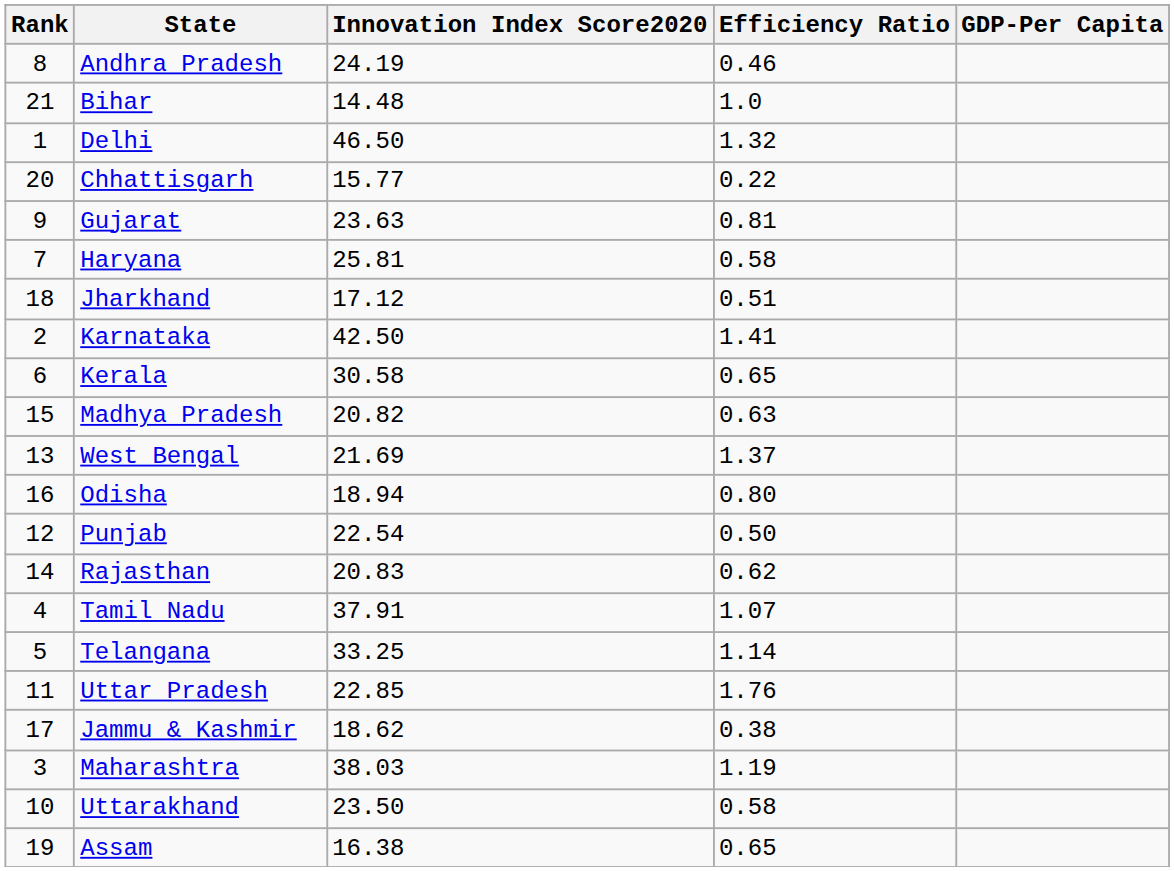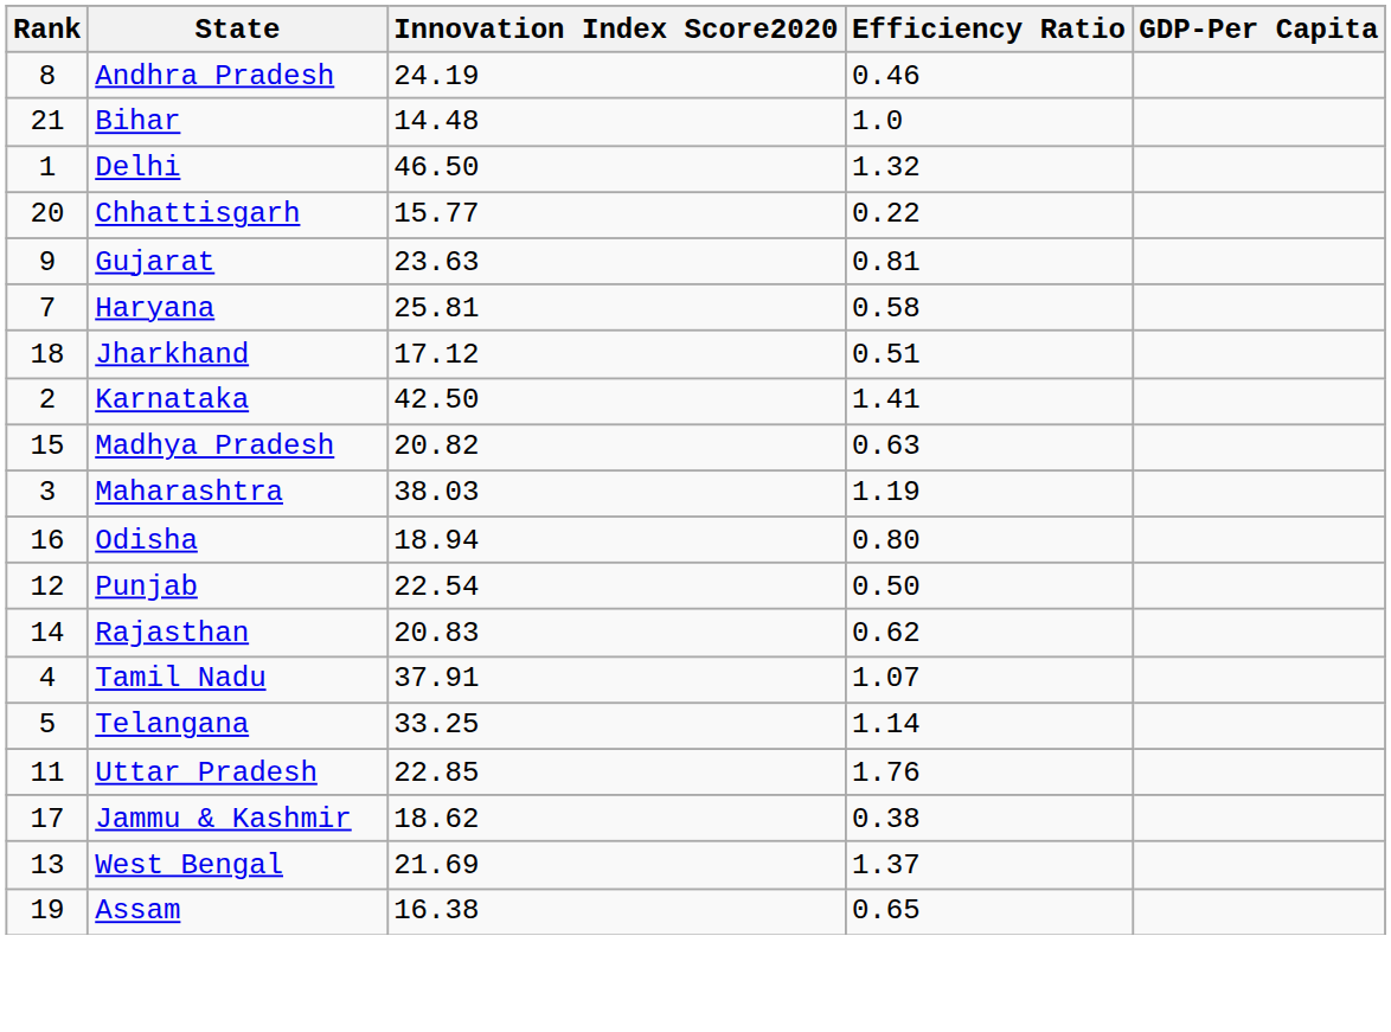- row: 6 | Kerala | 30.58 | 0.65
rows swapped: Maharashtra <-> West Bengal
- row: 10 | Uttarakhand | 23.50 | 0.58
